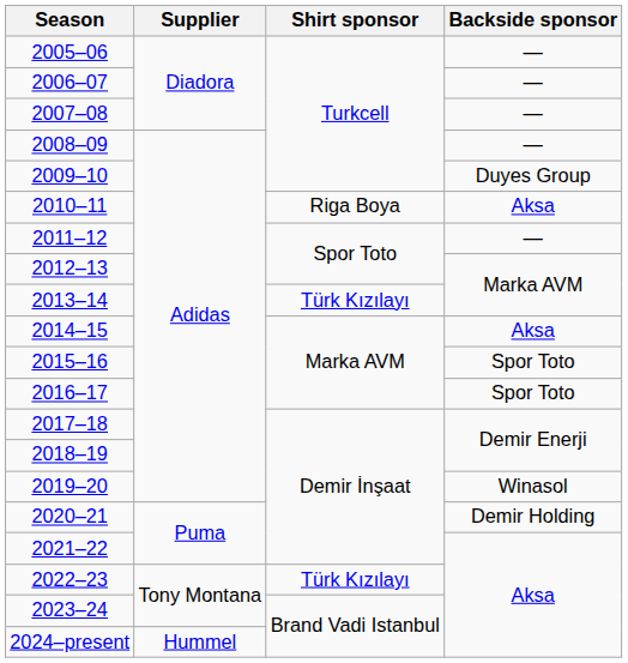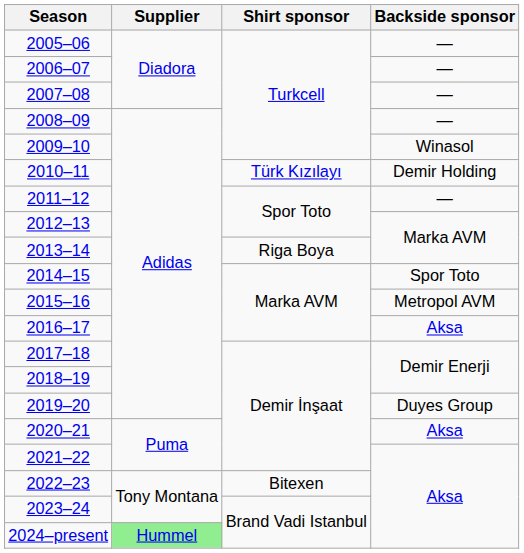2009–10 | Backside sponsor: Duyes Group -> Winasol
2010–11 | Shirt sponsor: Riga Boya -> Türk Kızılayı
2010–11 | Backside sponsor: Aksa -> Demir Holding
2013–14 | Shirt sponsor: Türk Kızılayı -> Riga Boya
2014–15 | Backside sponsor: Aksa -> Spor Toto
2015–16 | Backside sponsor: Spor Toto -> Metropol AVM
2016–17 | Backside sponsor: Spor Toto -> Aksa
2019–20 | Backside sponsor: Winasol -> Duyes Group
2020–21 | Backside sponsor: Demir Holding -> Aksa
2022–23 | Shirt sponsor: Türk Kızılayı -> Bitexen
2024–present | Supplier: no background -> lightgreen background
